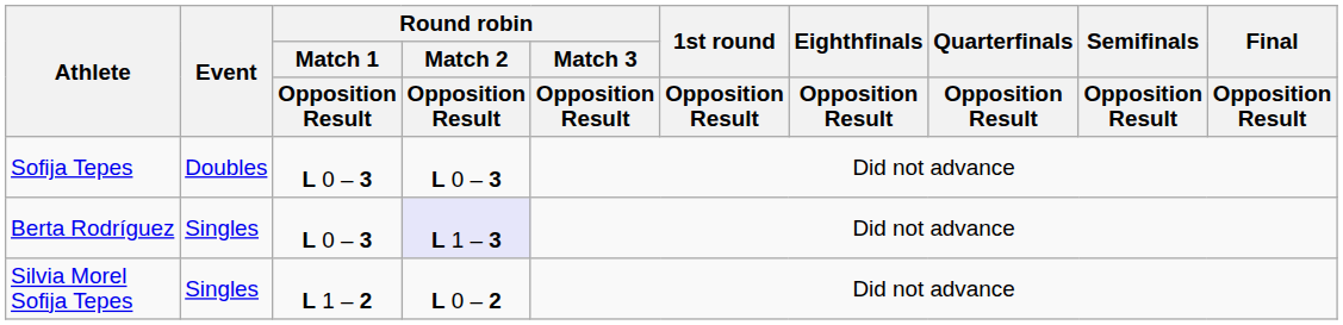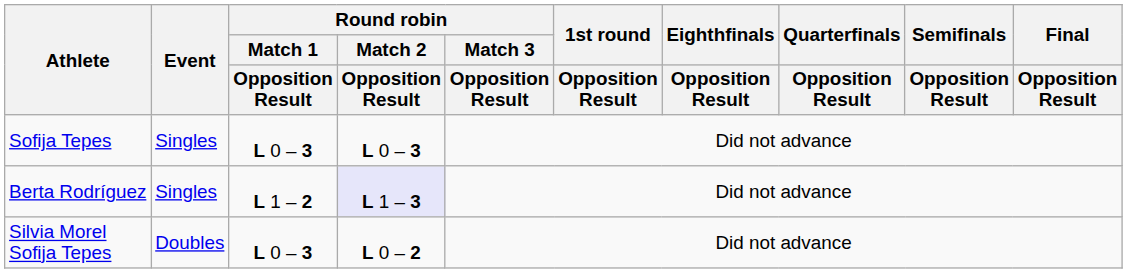Sofija Tepes | Event: Doubles -> Singles
Berta Rodríguez | Round robin / Match 1 / Opposition Result: L 0 – 3 -> L 1 – 2
Silvia Morel Sofija Tepes | Event: Singles -> Doubles
Silvia Morel Sofija Tepes | Round robin / Match 1 / Opposition Result: L 1 – 2 -> L 0 – 3
